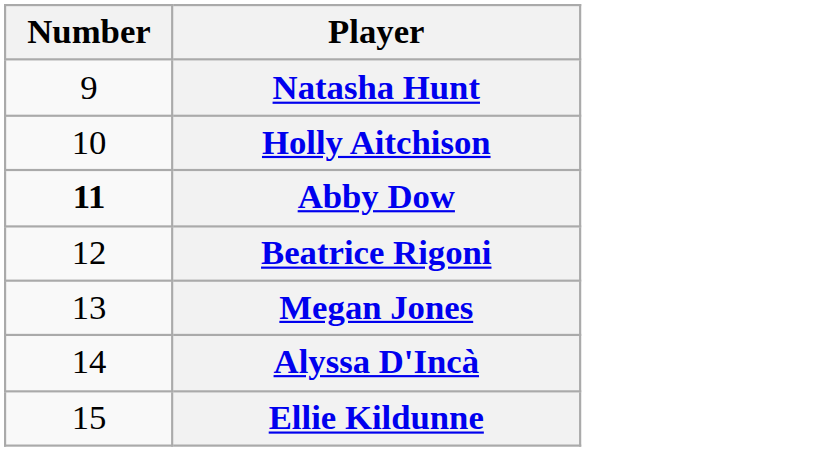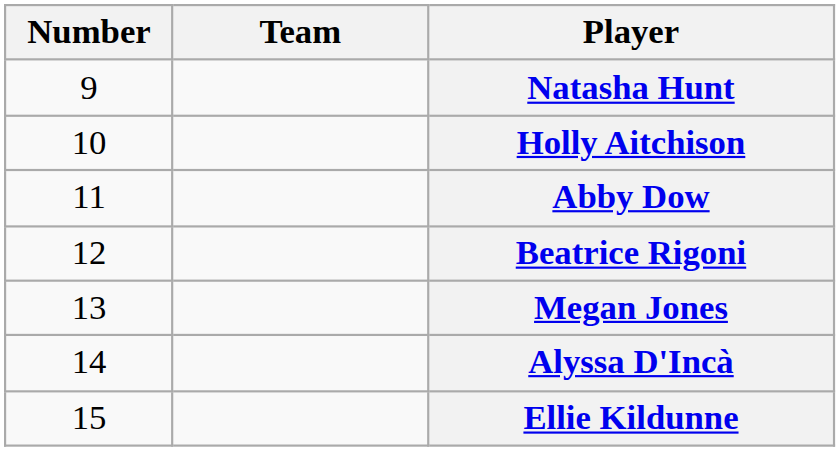+ column: Team
Abby Dow | Number: bold -> normal
